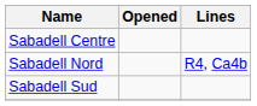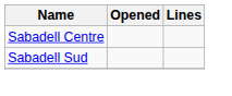- row: Sabadell Nord | R4, Ca4b
